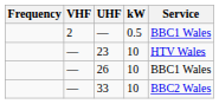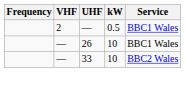- row: — | 23 | 10 | HTV Wales
